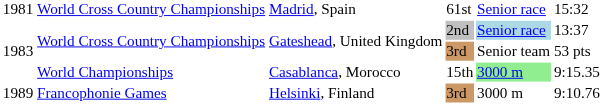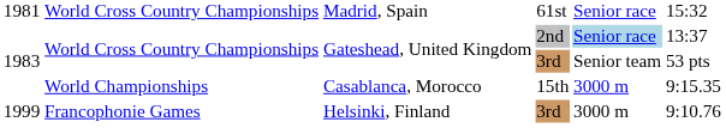World Championships | column 5: lightgreen background -> no background
Francophonie Games | column 1: 1989 -> 1999
